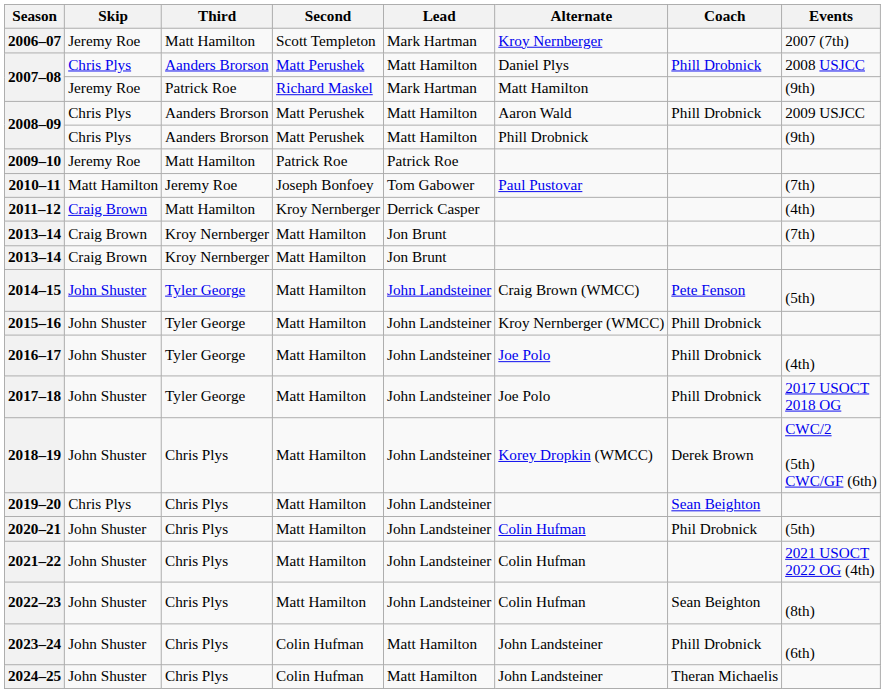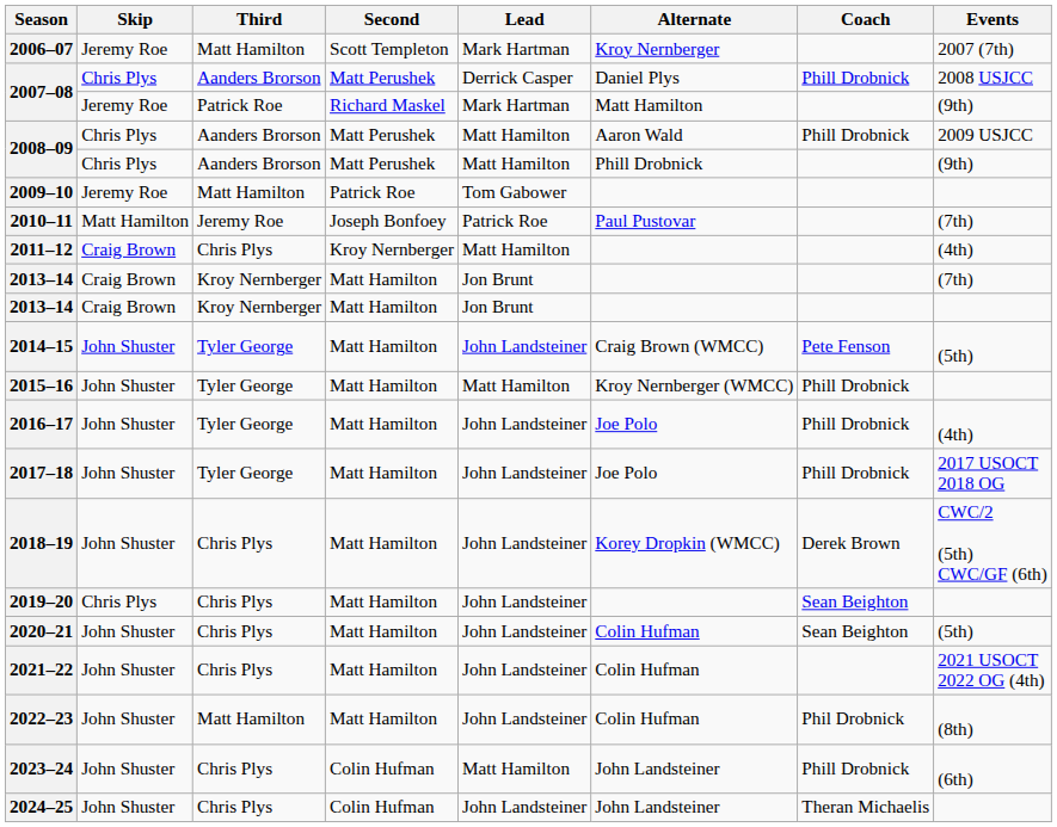2007–08 / Matt Perushek | Lead: Matt Hamilton -> Derrick Casper
2009–10 | Lead: Patrick Roe -> Tom Gabower
2010–11 | Lead: Tom Gabower -> Patrick Roe
2011–12 | Third: Matt Hamilton -> Chris Plys
2011–12 | Lead: Derrick Casper -> Matt Hamilton
2015–16 | Lead: John Landsteiner -> Matt Hamilton
2020–21 | Coach: Phil Drobnick -> Sean Beighton
2022–23 | Third: Chris Plys -> Matt Hamilton
2022–23 | Coach: Sean Beighton -> Phil Drobnick
2024–25 | Lead: Matt Hamilton -> John Landsteiner
